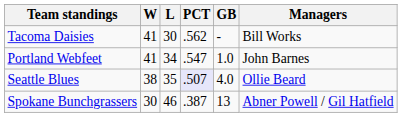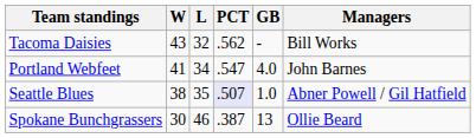Tacoma Daisies | W: 41 -> 43
Tacoma Daisies | L: 30 -> 32
Portland Webfeet | GB: 1.0 -> 4.0
Seattle Blues | GB: 4.0 -> 1.0
Seattle Blues | Managers: Ollie Beard -> Abner Powell / Gil Hatfield
Spokane Bunchgrassers | Managers: Abner Powell / Gil Hatfield -> Ollie Beard
